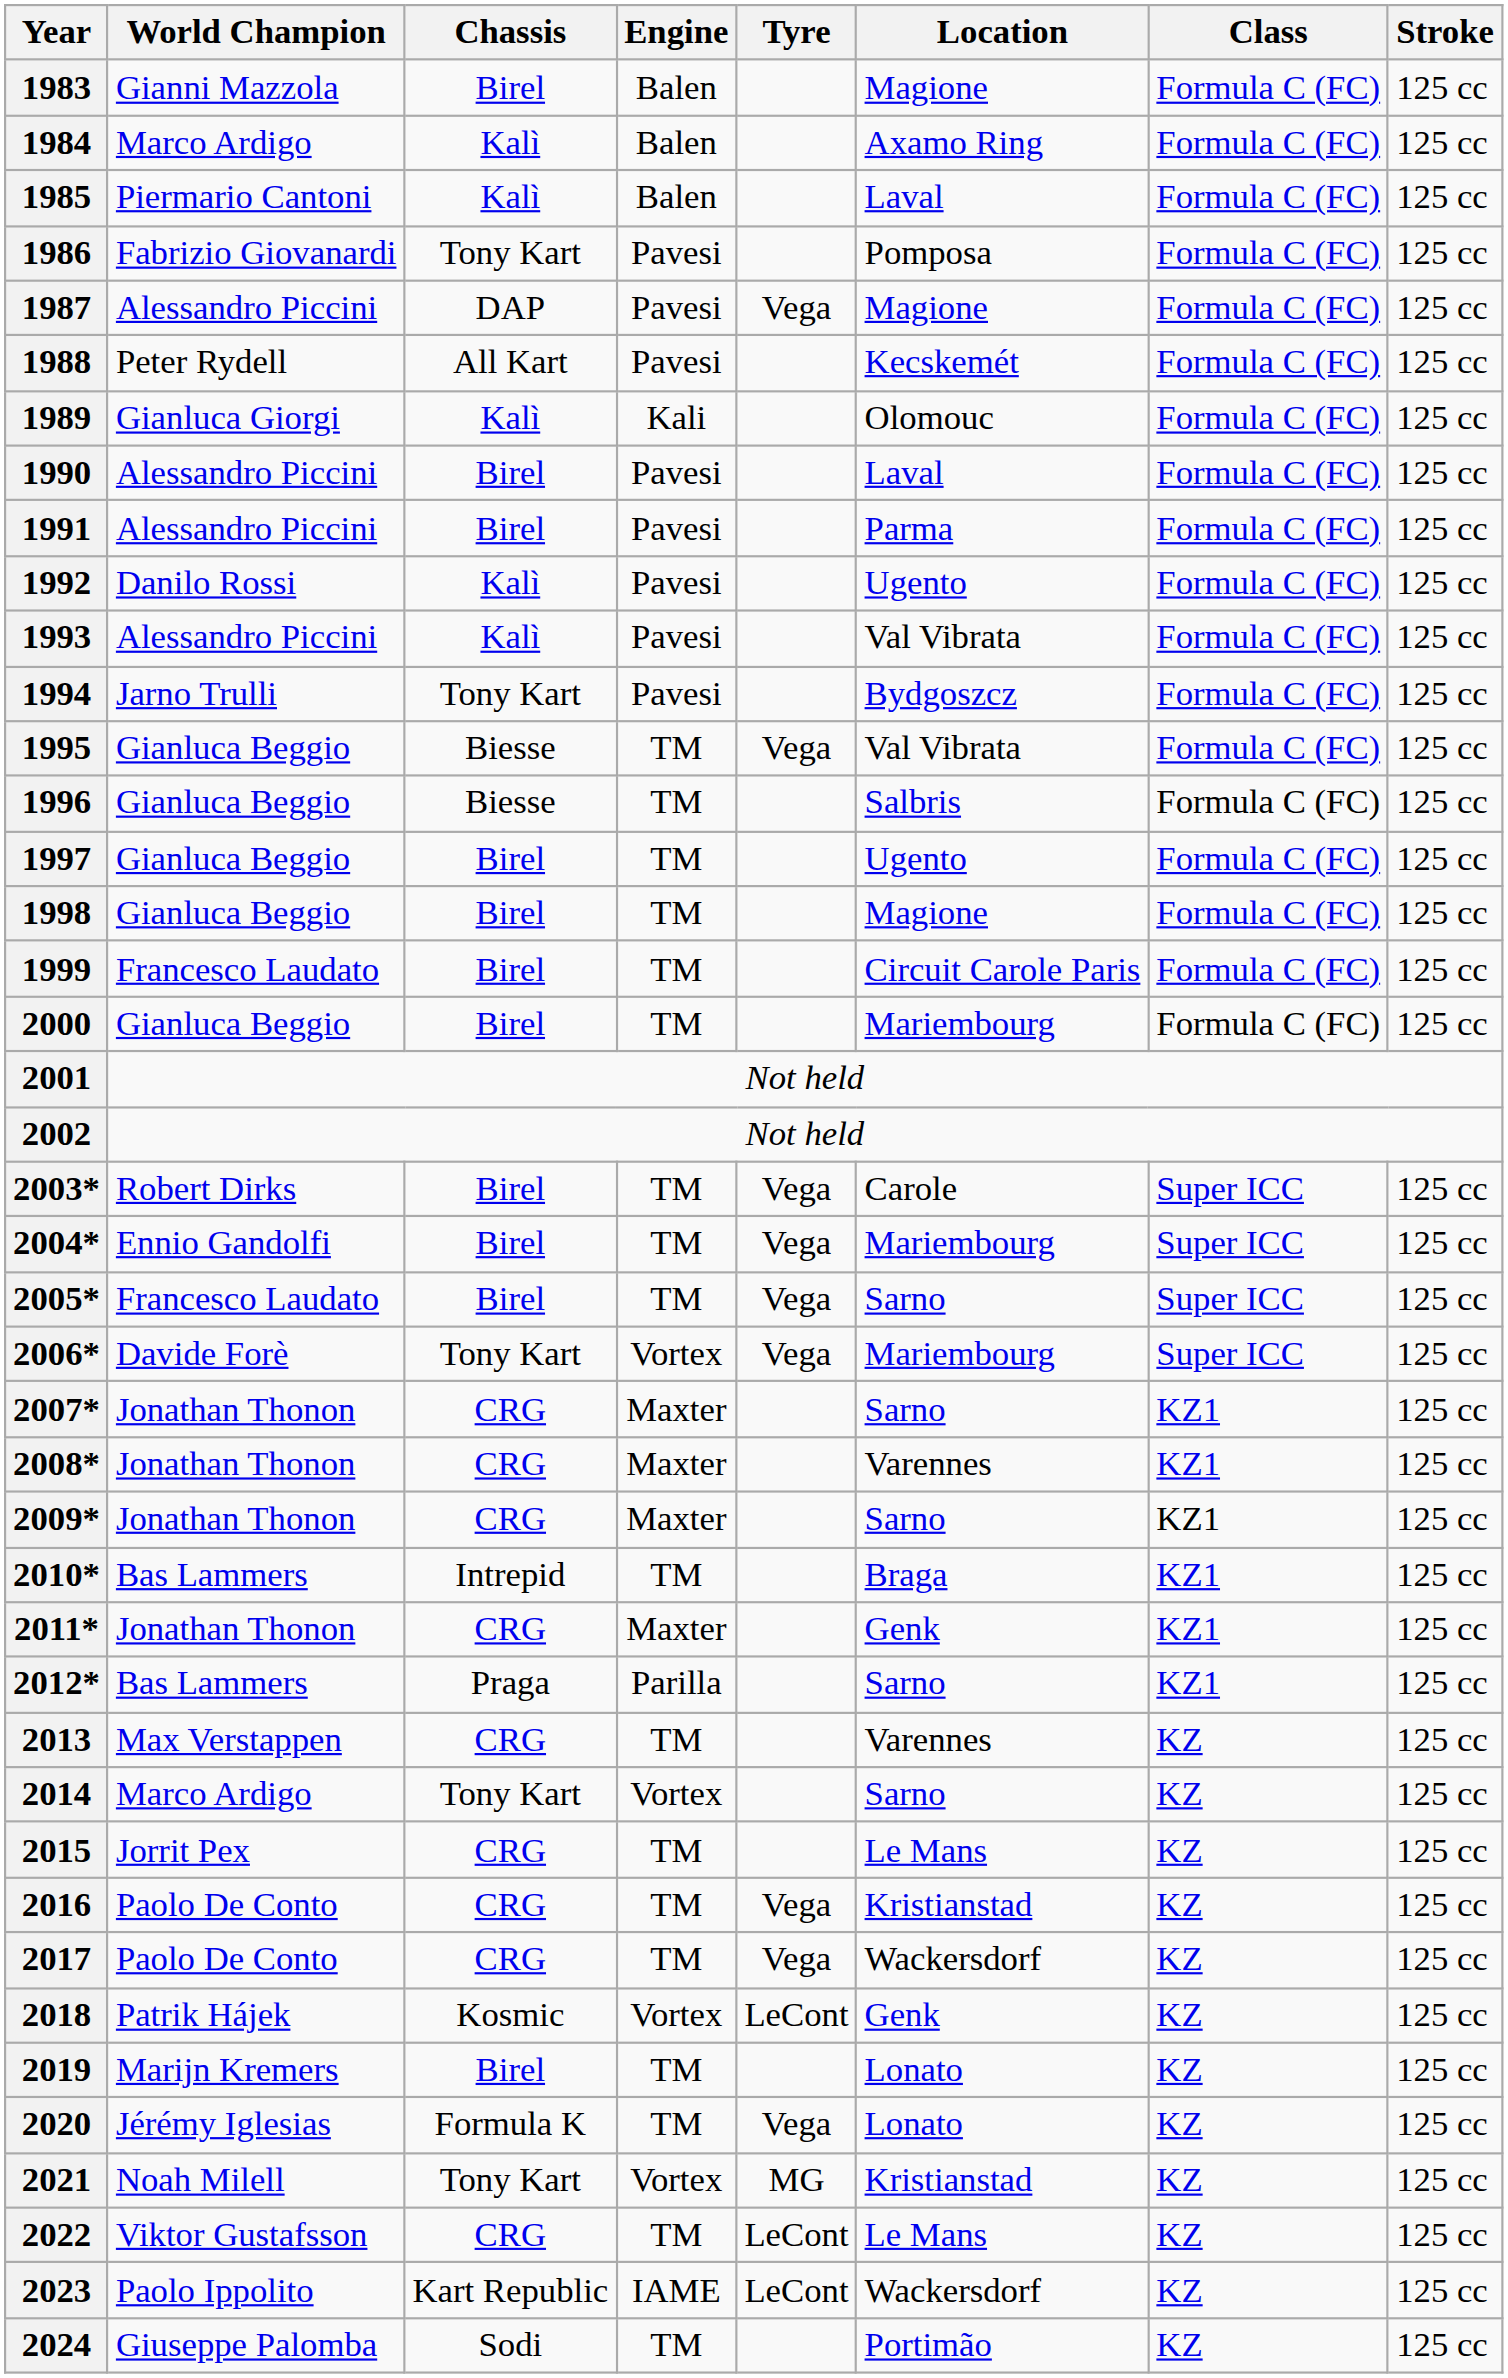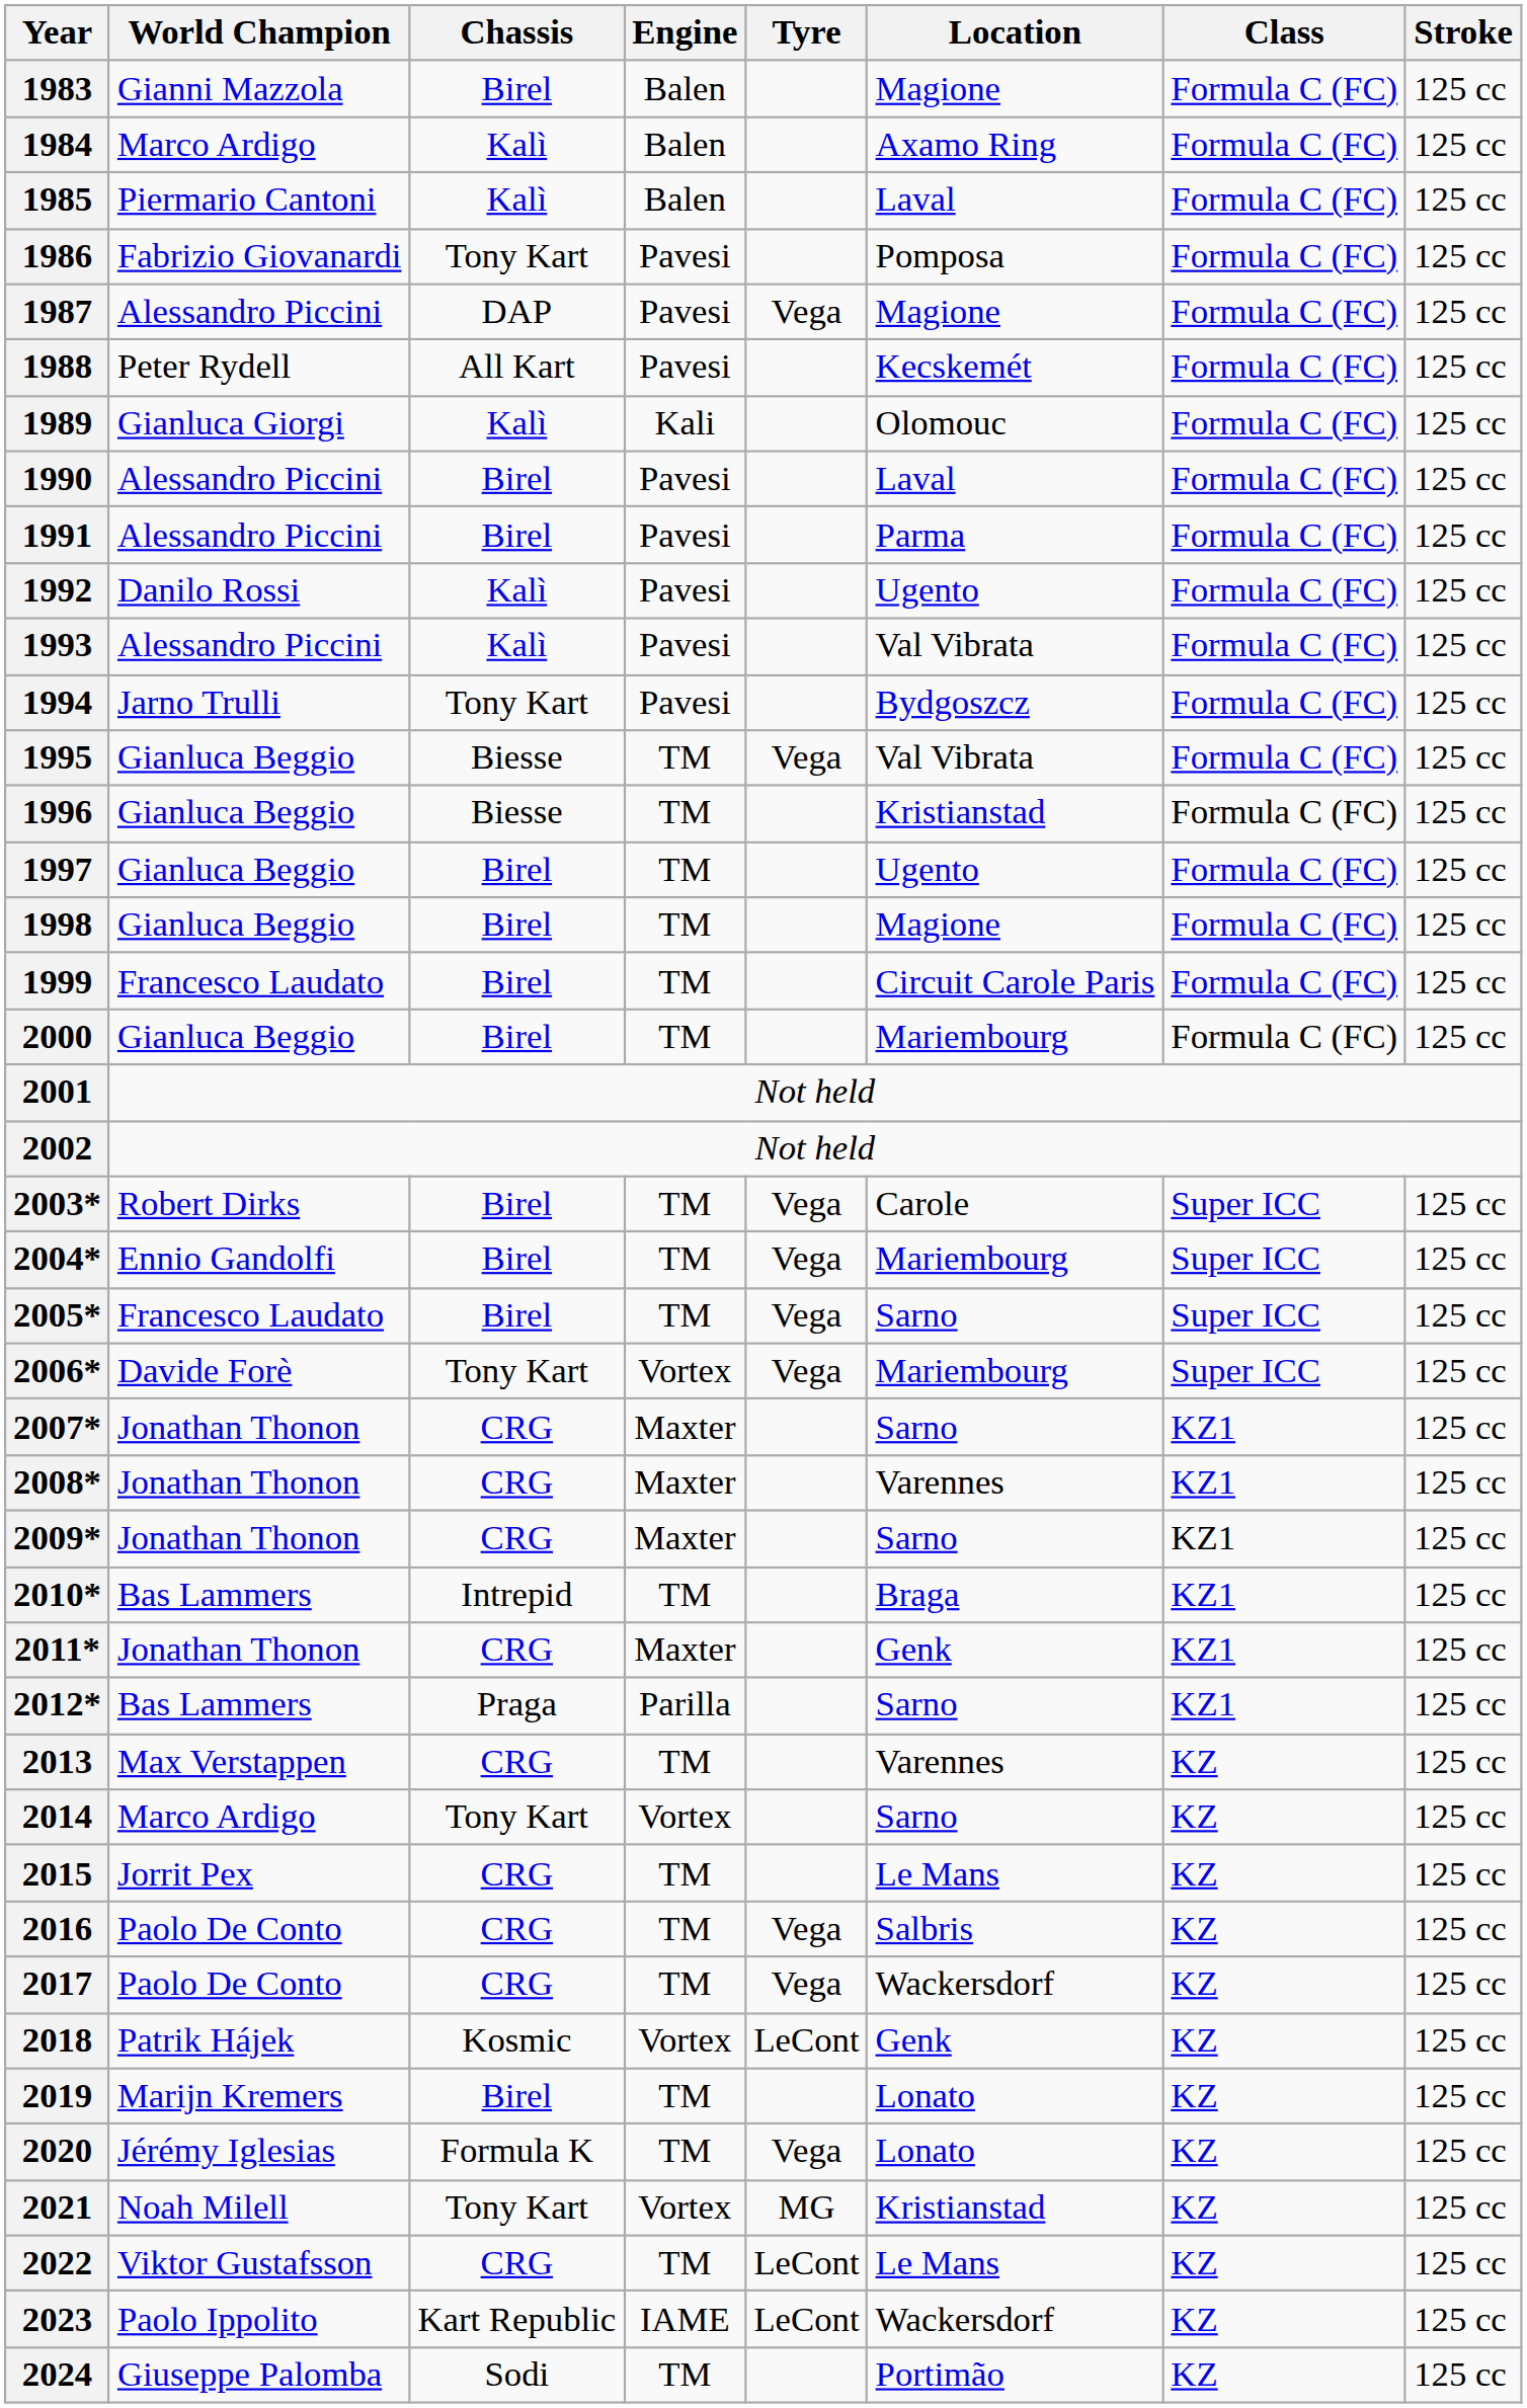1996 | Location: Salbris -> Kristianstad
2016 | Location: Kristianstad -> Salbris
